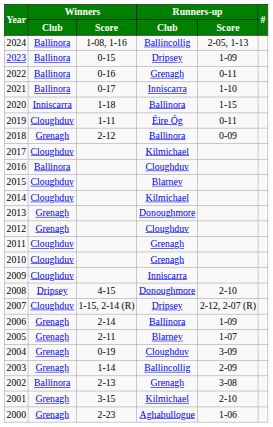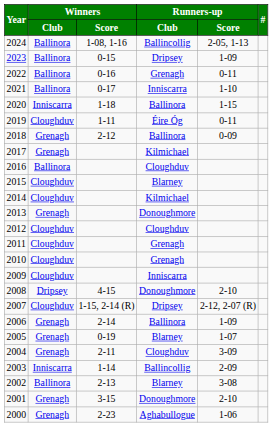2017 | Winners / Club: Cloughduv -> Grenagh
2012 | Winners / Club: Grenagh -> Cloughduv
2005 | Winners / Score: 2-11 -> 0-19
2004 | Winners / Score: 0-19 -> 2-11
2003 | Winners / Club: Grenagh -> Inniscarra
2002 | Runners-up / Club: Grenagh -> Blarney
2001 | Runners-up / Club: Kilmichael -> Donoughmore
